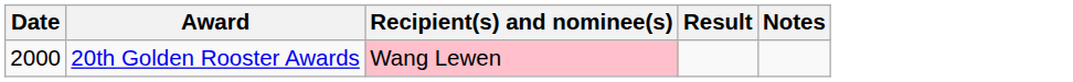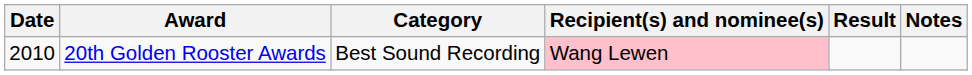+ column: Category | Best Sound Recording
20th Golden Rooster Awards | Date: 2000 -> 2010
